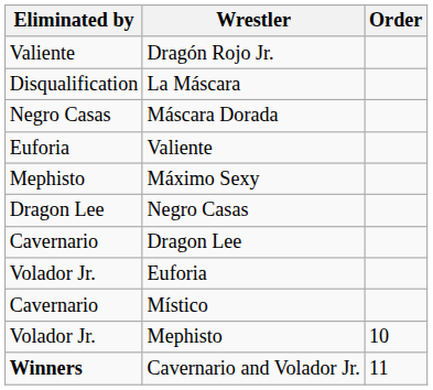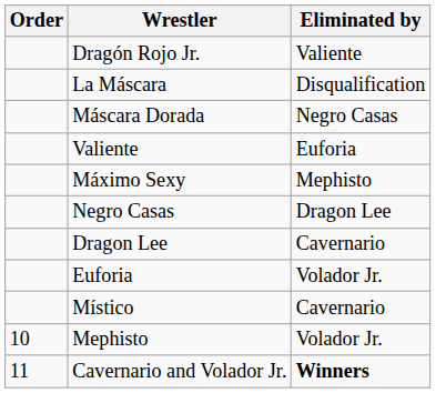columns swapped: Order <-> Eliminated by
